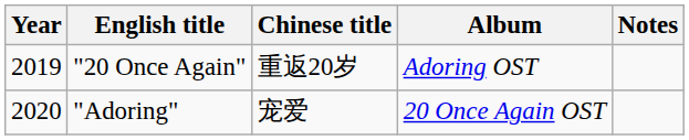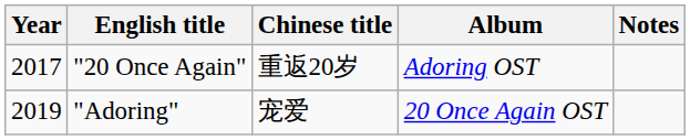"20 Once Again" | Year: 2019 -> 2017
"Adoring" | Year: 2020 -> 2019
